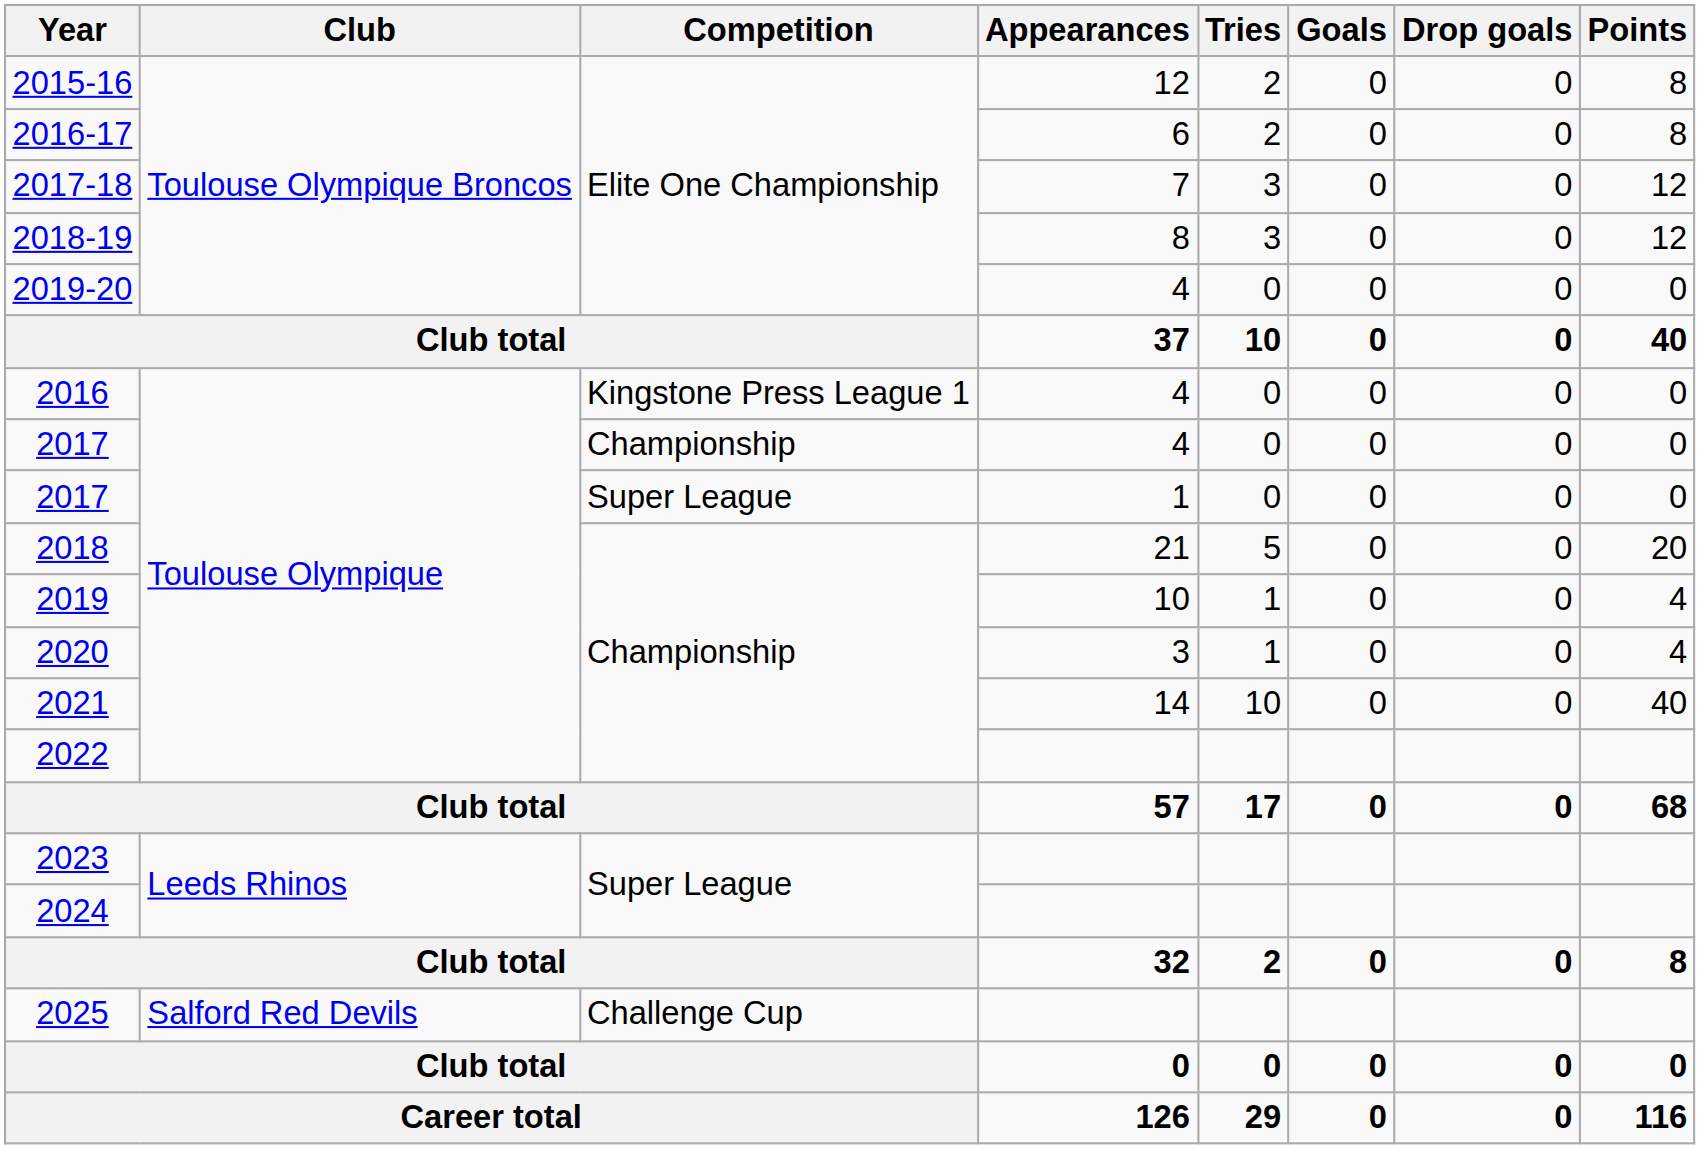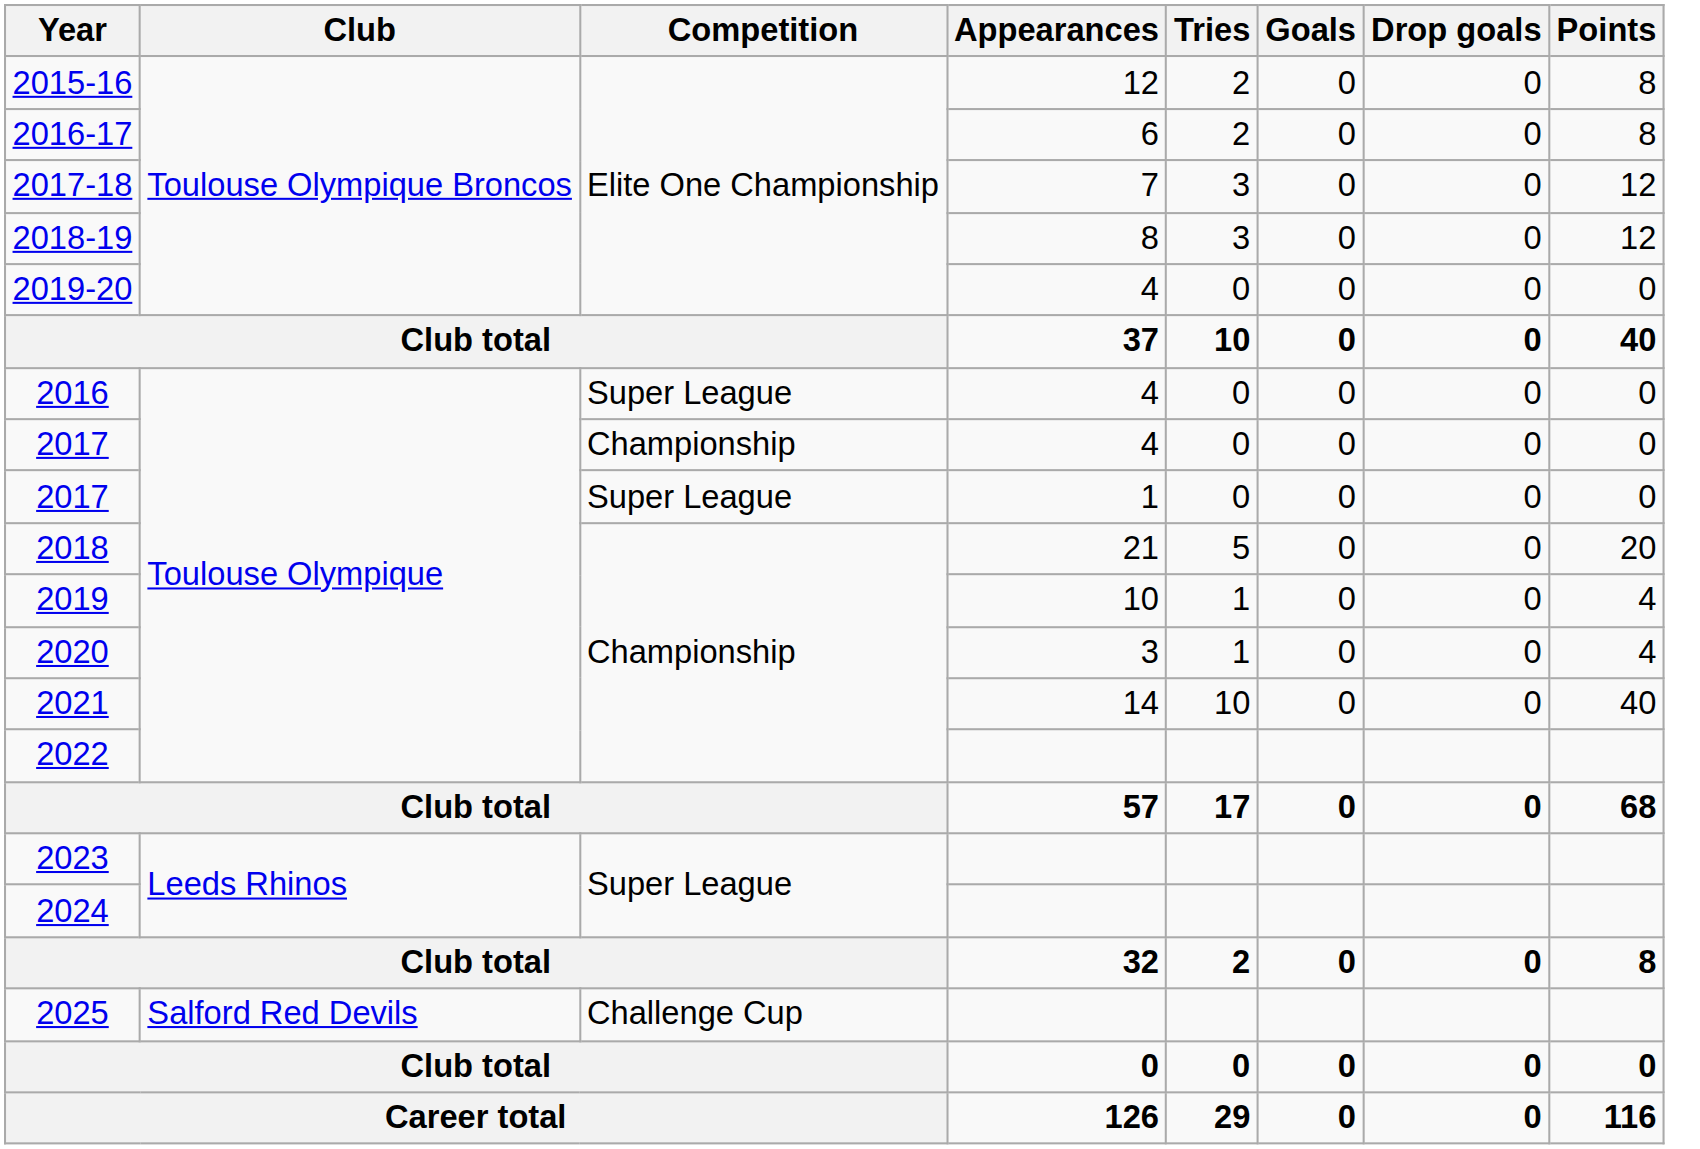2016 | Competition: Kingstone Press League 1 -> Super League
